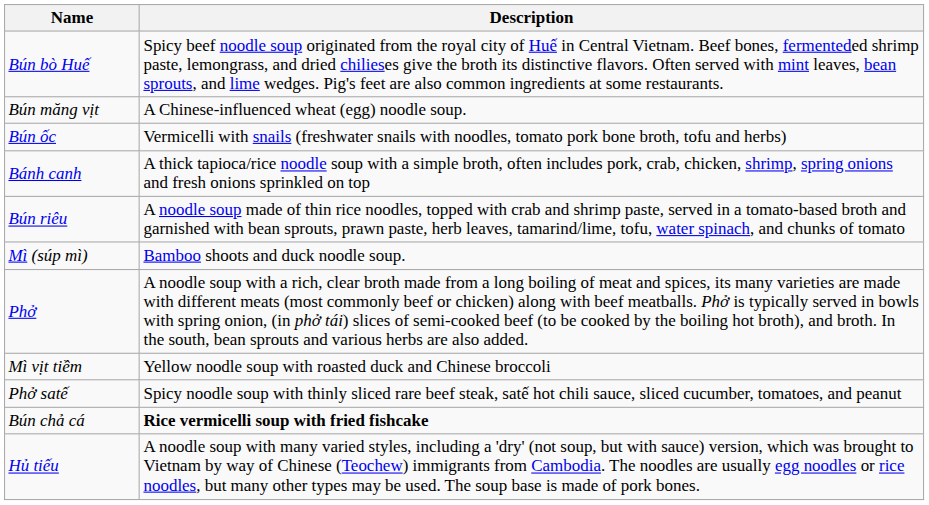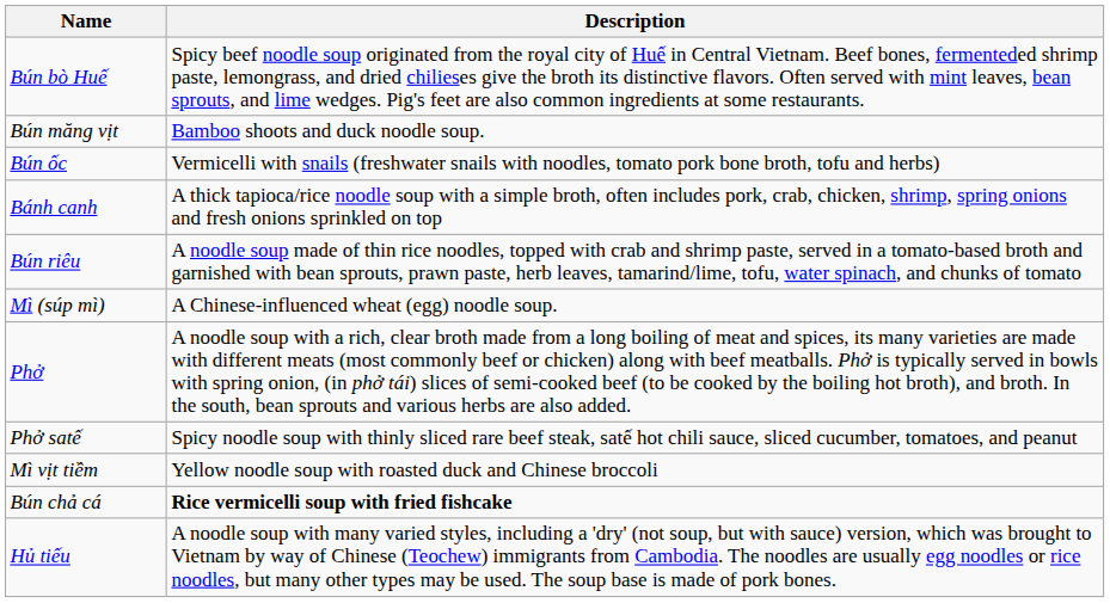Bún măng vịt | Description: A Chinese-influenced wheat (egg) noodle soup. -> Bamboo shoots and duck noodle soup.
Mì (súp mì) | Description: Bamboo shoots and duck noodle soup. -> A Chinese-influenced wheat (egg) noodle soup.
rows swapped: Phở satế <-> Mì vịt tiềm
